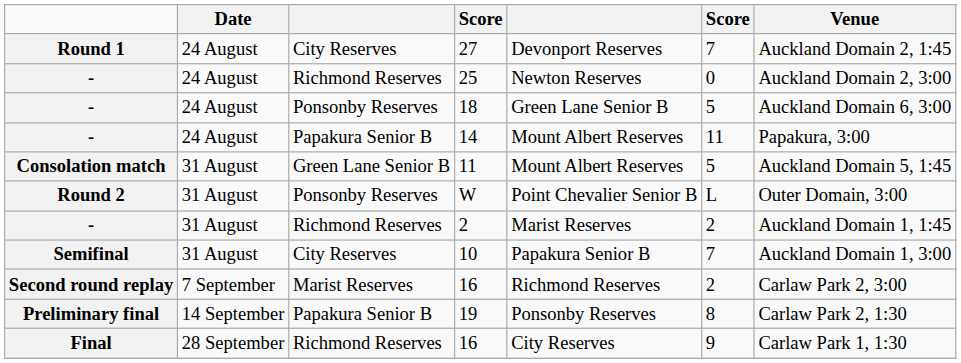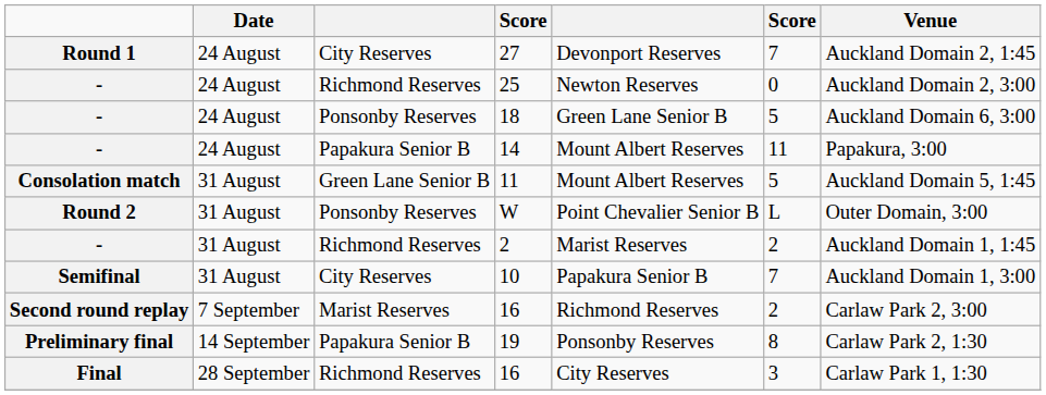Final / 16 | column 6: 9 -> 3
